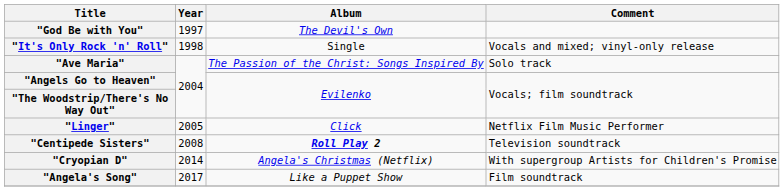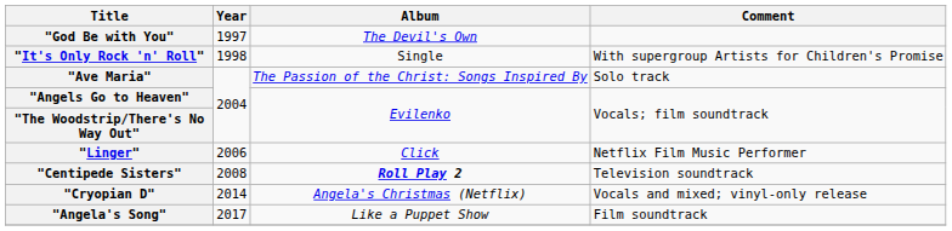"It's Only Rock 'n' Roll" | Comment: Vocals and mixed; vinyl-only release -> With supergroup Artists for Children's Promise
"Linger" | Year: 2005 -> 2006
"Cryopian D" | Comment: With supergroup Artists for Children's Promise -> Vocals and mixed; vinyl-only release
